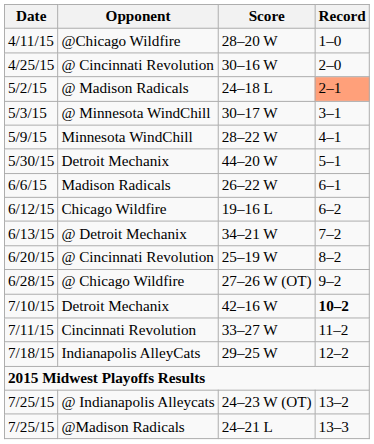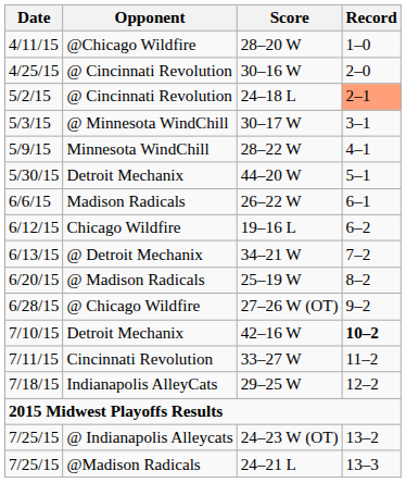24–18 L | Opponent: @ Madison Radicals -> @ Cincinnati Revolution
25–19 W | Opponent: @ Cincinnati Revolution -> @ Madison Radicals
